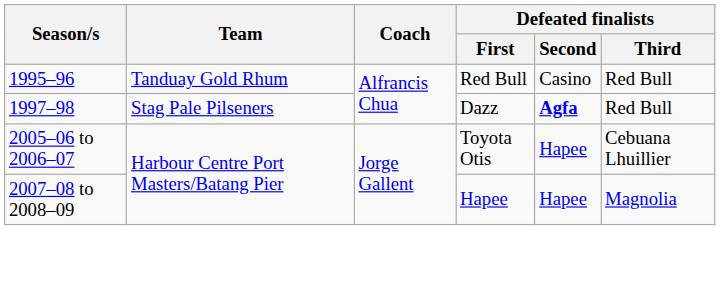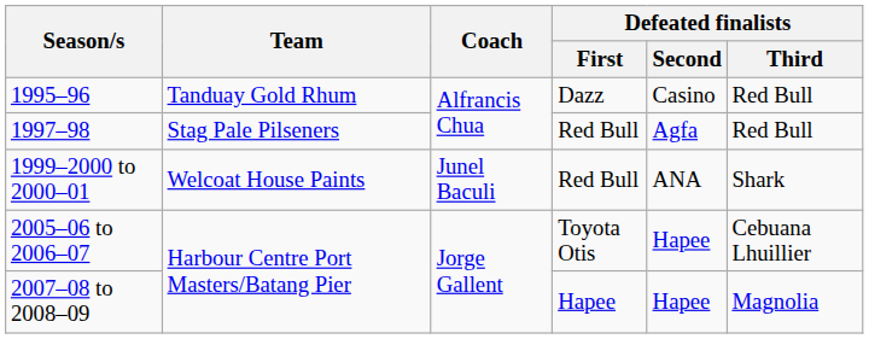1995–96 | Defeated finalists / First: Red Bull -> Dazz
1997–98 | Defeated finalists / First: Dazz -> Red Bull
1997–98 | Defeated finalists / Second: bold -> normal
+ row: 1999–2000 to 2000–01 | Welcoat House Paints | Junel Baculi | Red Bull | ANA | Shark
